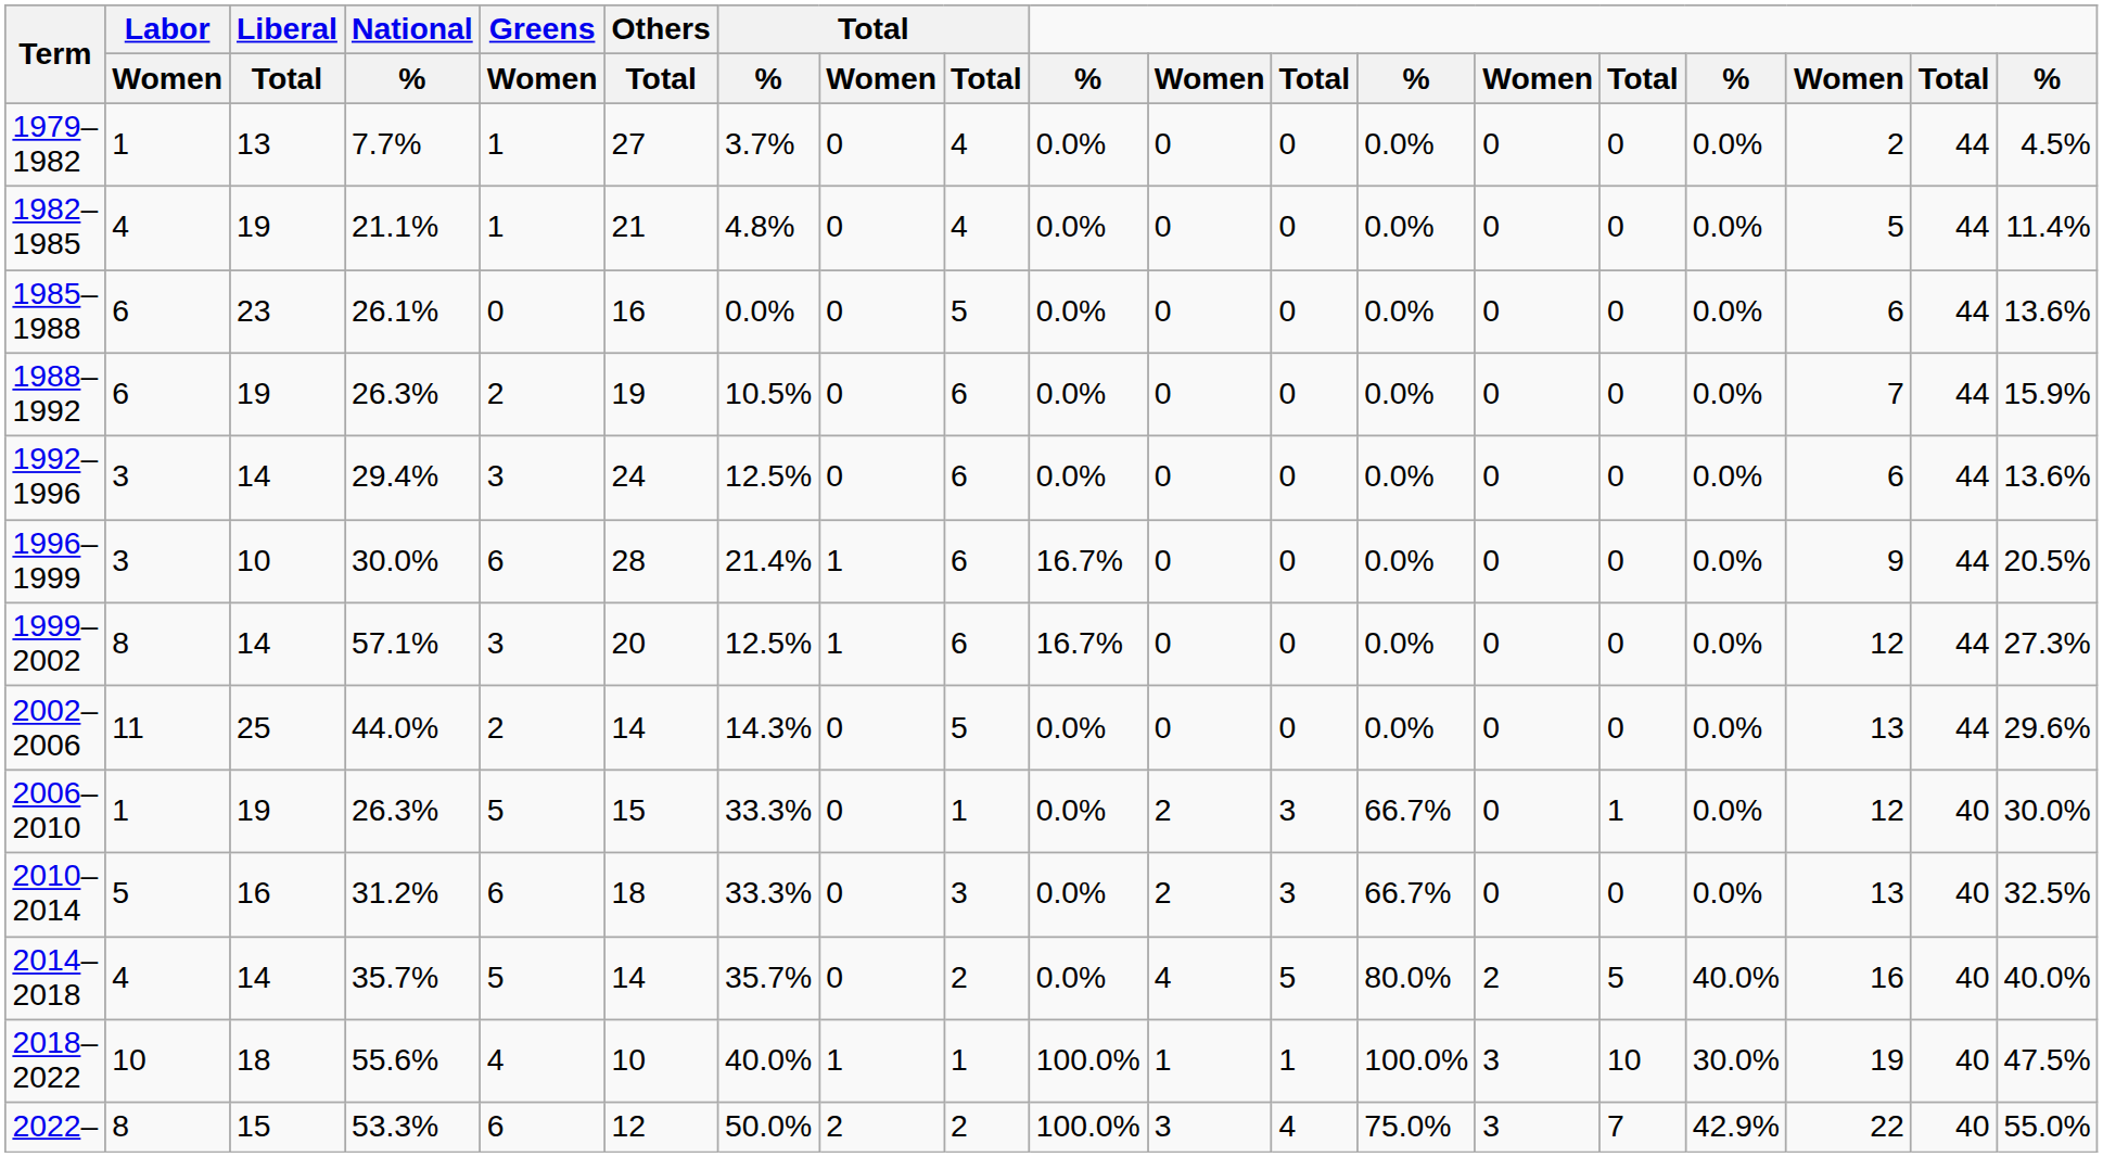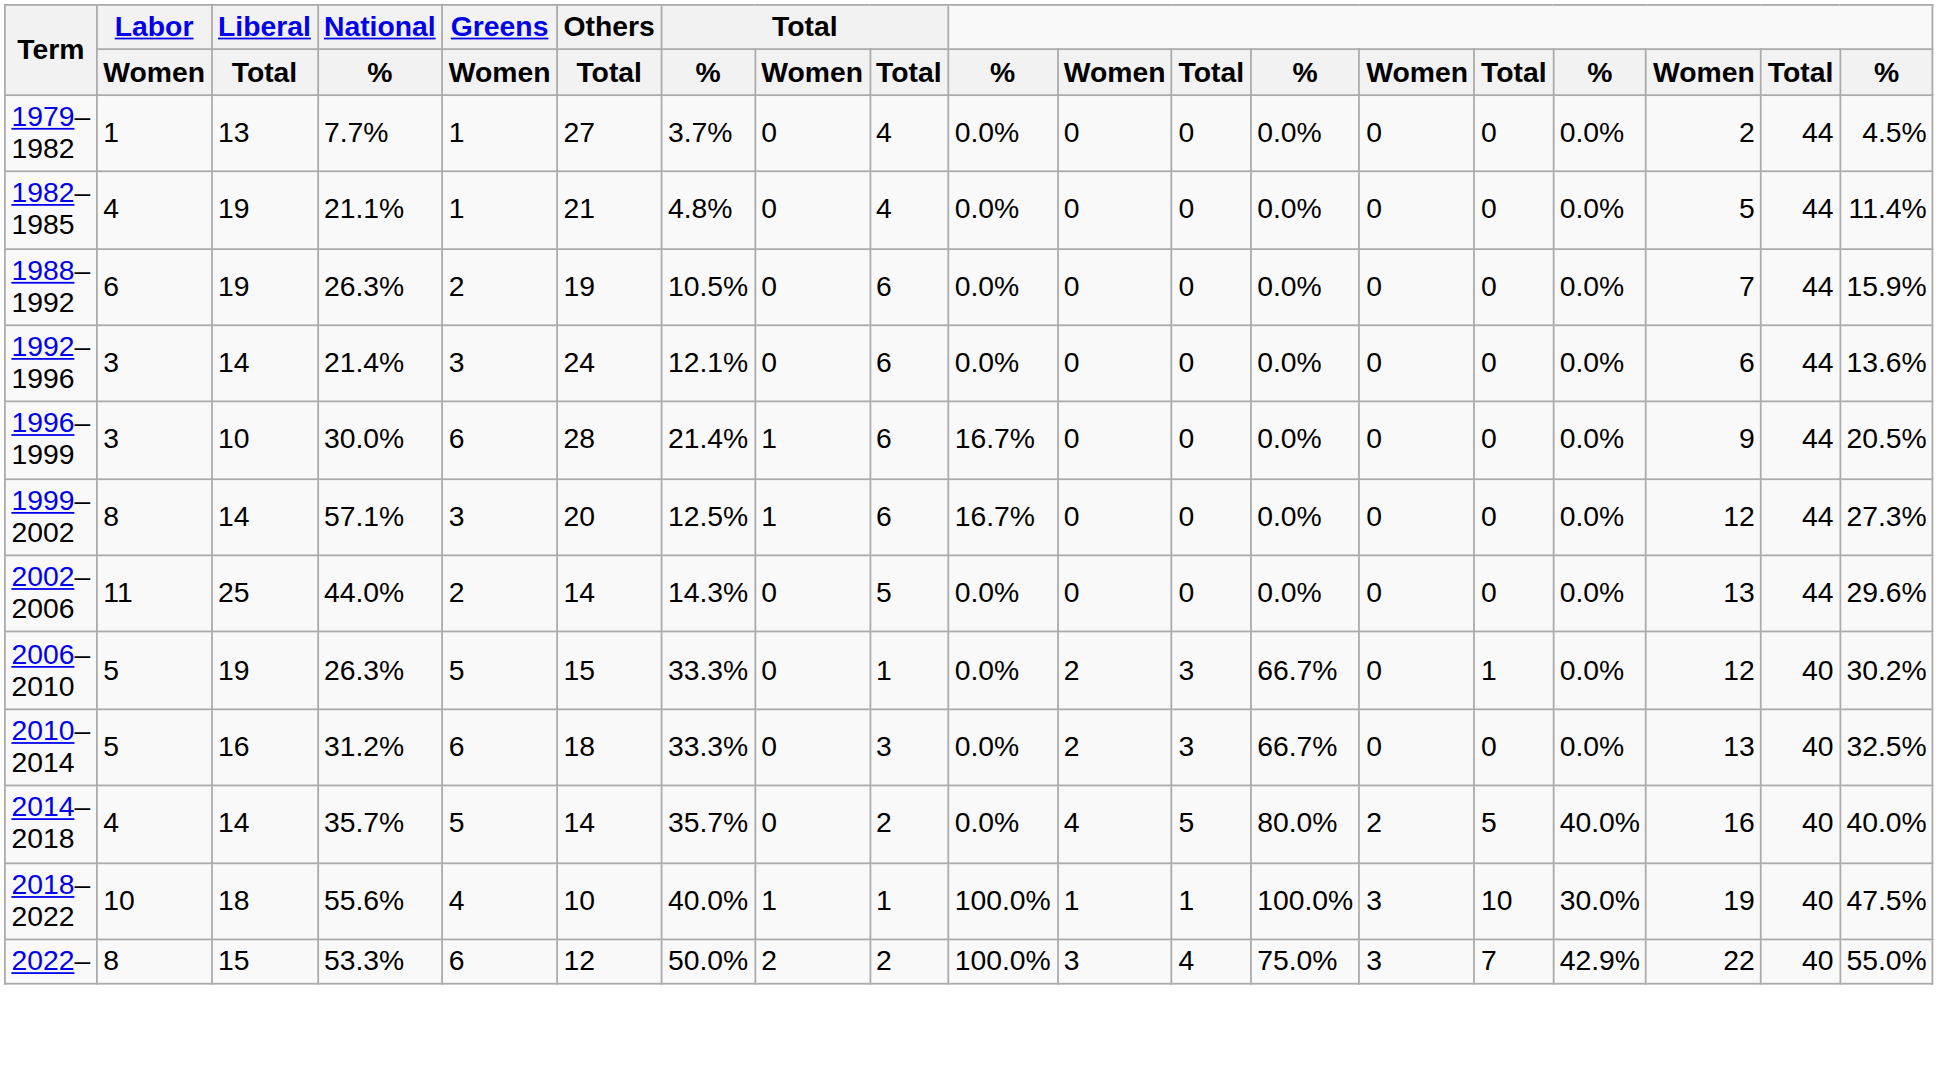- row: 1985–1988 | 6 | 23 | 26.1% | 0 | 16 | 0.0% | 0 | 5 | 0.0% | 0 | 0 | 0.0% | 0 | 0 | 0.0% | 6 | 44 | 13.6%
1992–1996 | National / %: 29.4% -> 21.4%
1992–1996 | Total / %: 12.5% -> 12.1%
2006–2010 | Labor / Women: 1 -> 5
2006–2010 | column 19: 30.0% -> 30.2%
